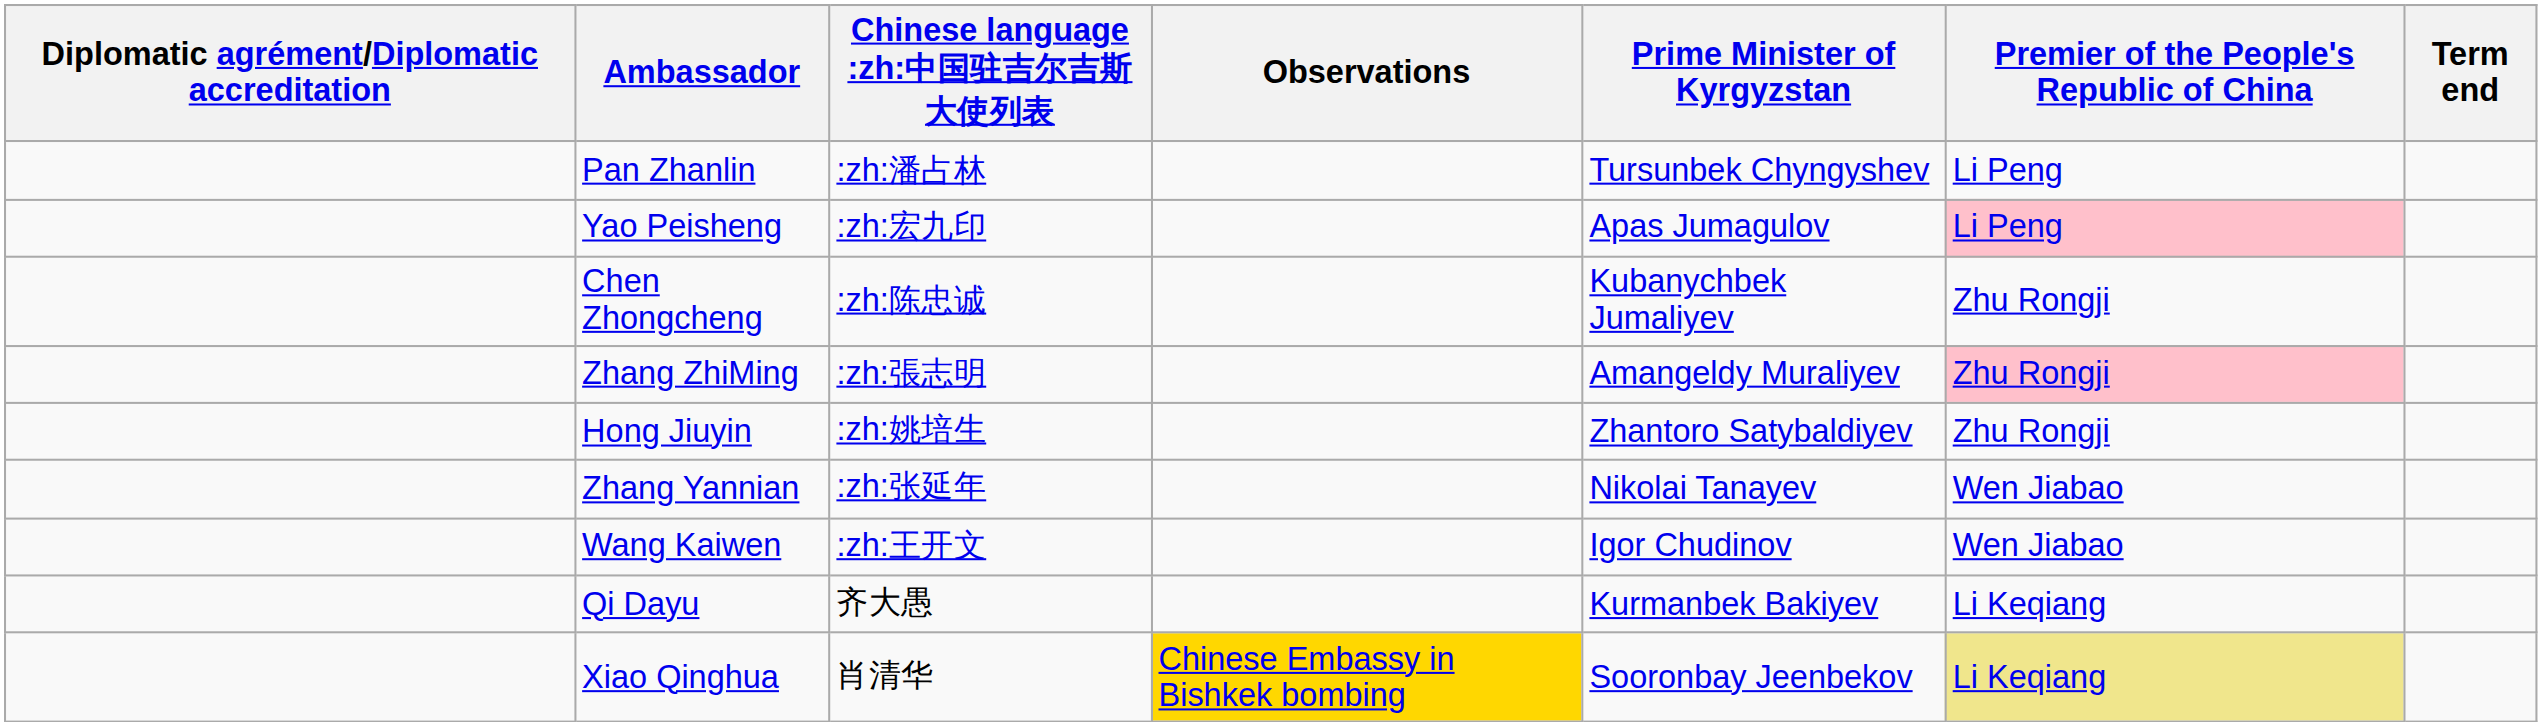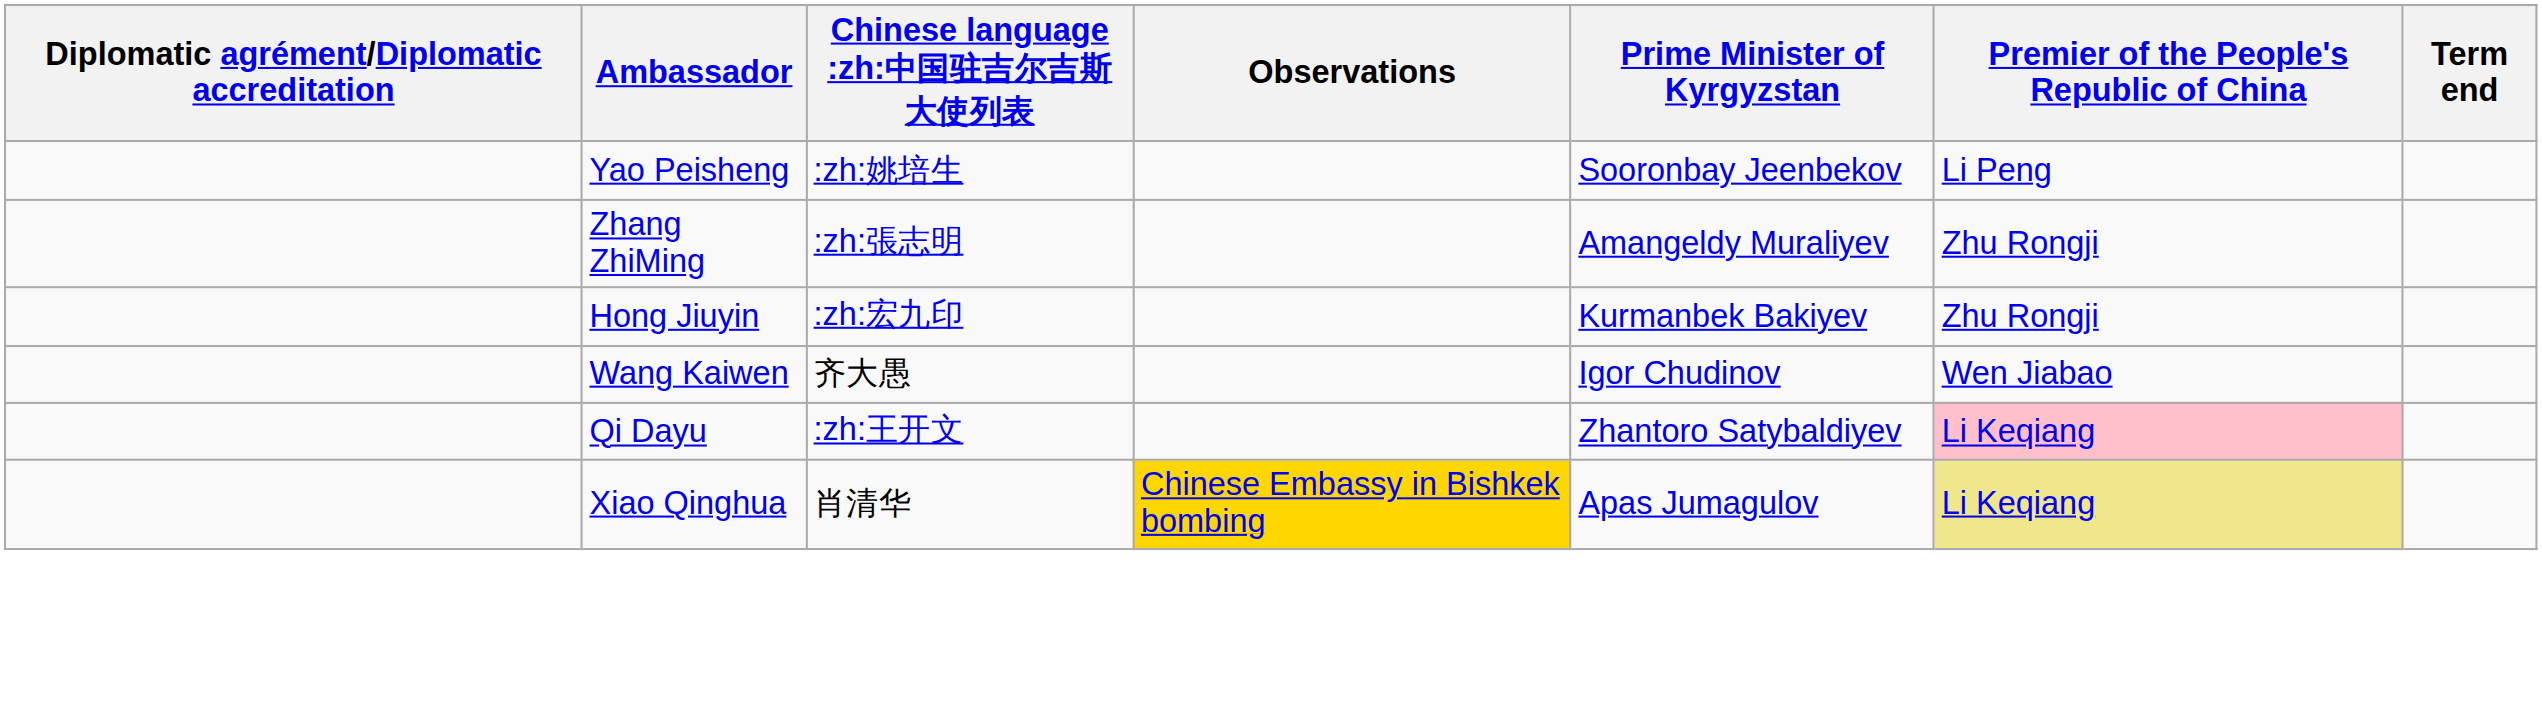- row: Pan Zhanlin | :zh:潘占林 | Tursunbek Chyngyshev | Li Peng
Yao Peisheng | Chinese language :zh:中国驻吉尔吉斯大使列表: :zh:宏九印 -> :zh:姚培生
Yao Peisheng | Prime Minister of Kyrgyzstan: Apas Jumagulov -> Sooronbay Jeenbekov
Yao Peisheng | Premier of the People's Republic of China: pink background -> no background
- row: Chen Zhongcheng | :zh:陈忠诚 | Kubanychbek Jumaliyev | Zhu Rongji
Zhang ZhiMing | Premier of the People's Republic of China: pink background -> no background
Hong Jiuyin | Chinese language :zh:中国驻吉尔吉斯大使列表: :zh:姚培生 -> :zh:宏九印
Hong Jiuyin | Prime Minister of Kyrgyzstan: Zhantoro Satybaldiyev -> Kurmanbek Bakiyev
- row: Zhang Yannian | :zh:张延年 | Nikolai Tanayev | Wen Jiabao
Wang Kaiwen | Chinese language :zh:中国驻吉尔吉斯大使列表: :zh:王开文 -> 齐大愚
Qi Dayu | Chinese language :zh:中国驻吉尔吉斯大使列表: 齐大愚 -> :zh:王开文
Qi Dayu | Prime Minister of Kyrgyzstan: Kurmanbek Bakiyev -> Zhantoro Satybaldiyev
Qi Dayu | Premier of the People's Republic of China: no background -> pink background
Xiao Qinghua | Prime Minister of Kyrgyzstan: Sooronbay Jeenbekov -> Apas Jumagulov
